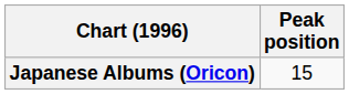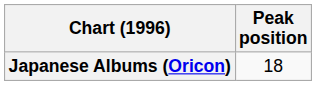Japanese Albums (Oricon) | Peak position: 15 -> 18
